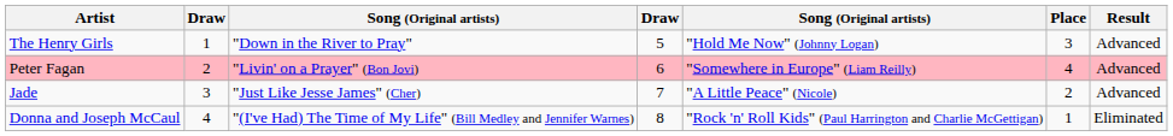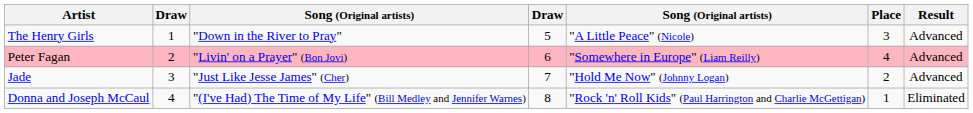The Henry Girls | column 5: "Hold Me Now" (Johnny Logan) -> "A Little Peace" (Nicole)
Jade | column 5: "A Little Peace" (Nicole) -> "Hold Me Now" (Johnny Logan)
